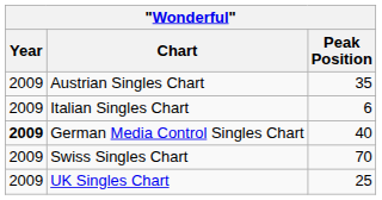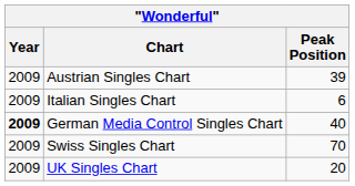Austrian Singles Chart | Peak Position: 35 -> 39
UK Singles Chart | Peak Position: 25 -> 20
